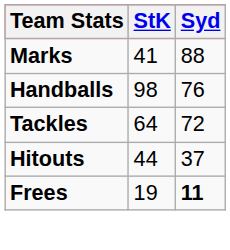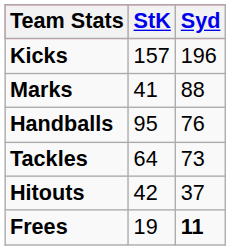+ row: Kicks | 157 | 196
Handballs | StK: 98 -> 95
Tackles | Syd: 72 -> 73
Hitouts | StK: 44 -> 42
